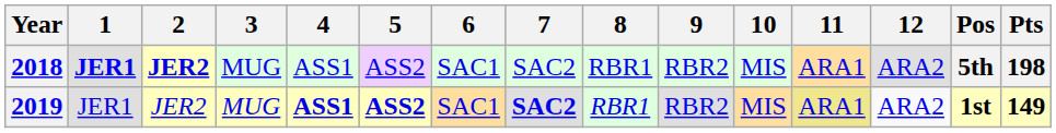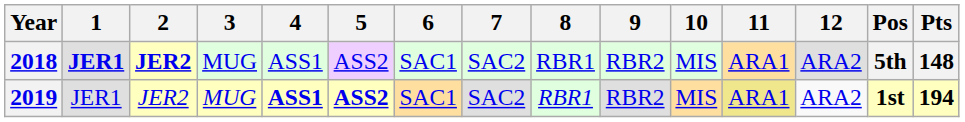2018 | Pts: 198 -> 148
2019 | 7: bold -> normal
2019 | Pts: 149 -> 194
